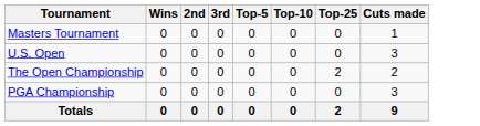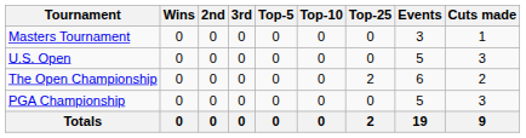+ column: Events | 3 | 5 | 6 | 5 | 19
